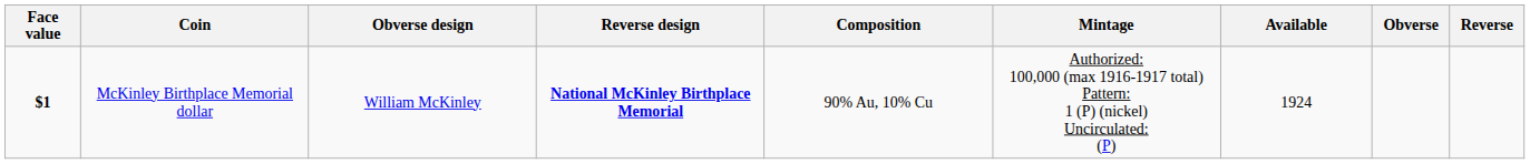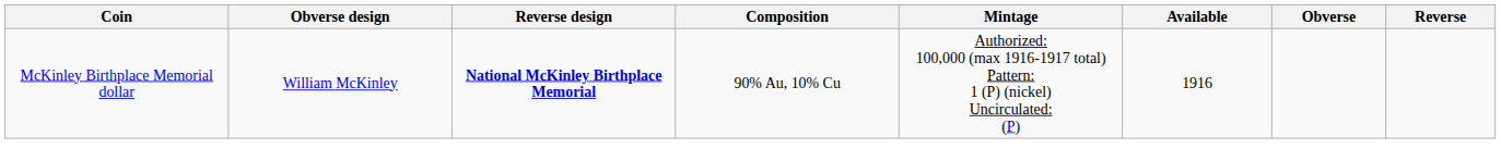- column: Face value | $1
McKinley Birthplace Memorial dollar | Available: 1924 -> 1916
